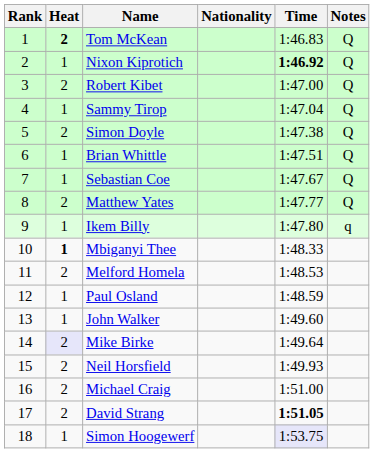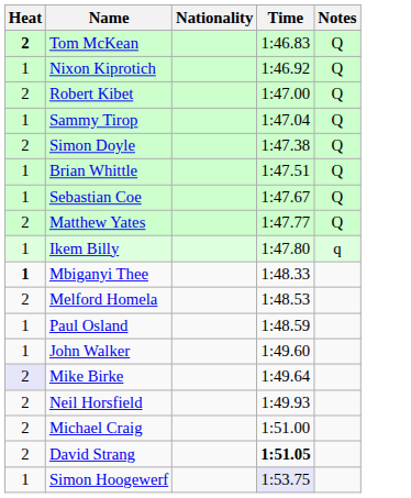- column: Rank | 1 | 2 | 3 | 4 | 5 | 6 | 7 | 8 | 9 | 10 | 11 | 12 | 13 | 14 | 15 | 16 | 17 | 18
Nixon Kiprotich | Time: bold -> normal
